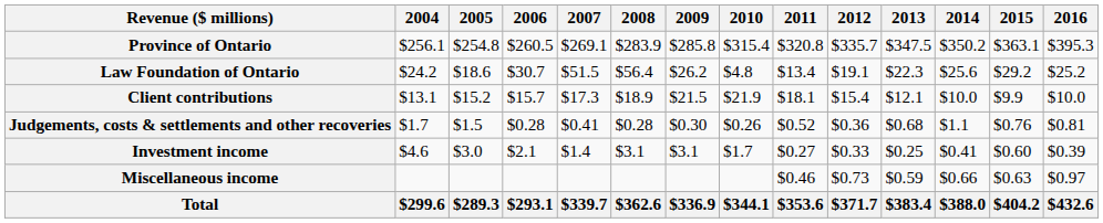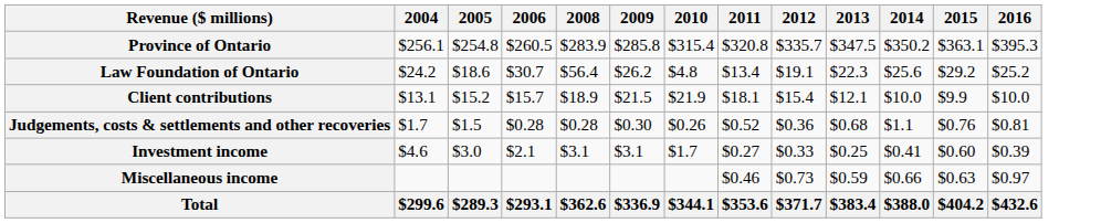- column: 2007 | $269.1 | $51.5 | $17.3 | $0.41 | $1.4 | $339.7
